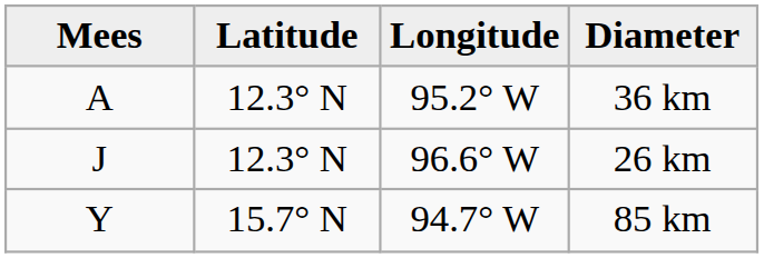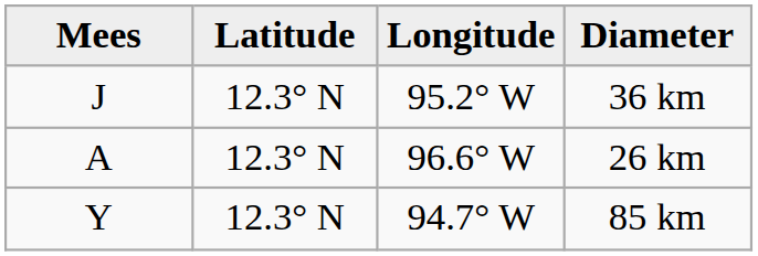36 km | Mees: A -> J
26 km | Mees: J -> A
85 km | Latitude: 15.7° N -> 12.3° N
